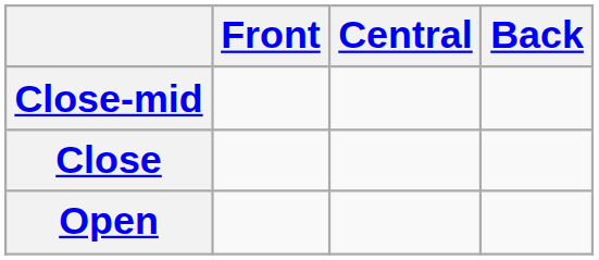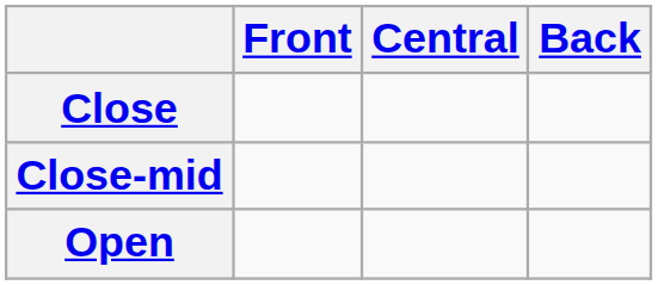rows swapped: Close <-> Close-mid
